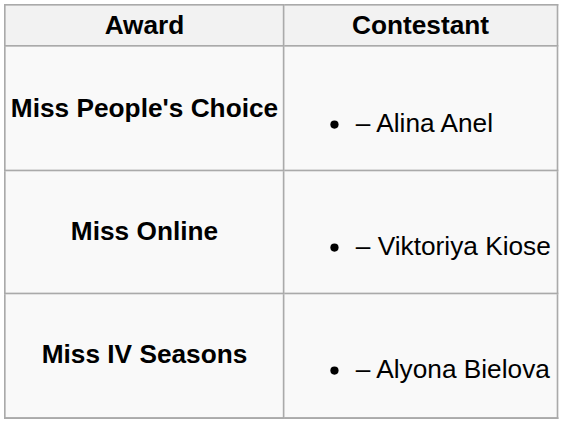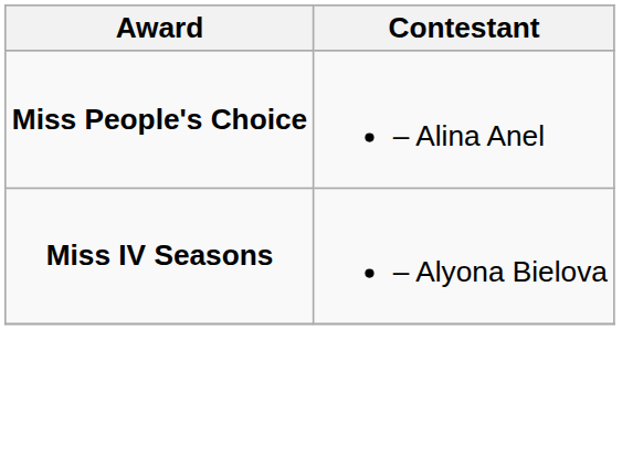- row: Miss Online | – Viktoriya Kiose
